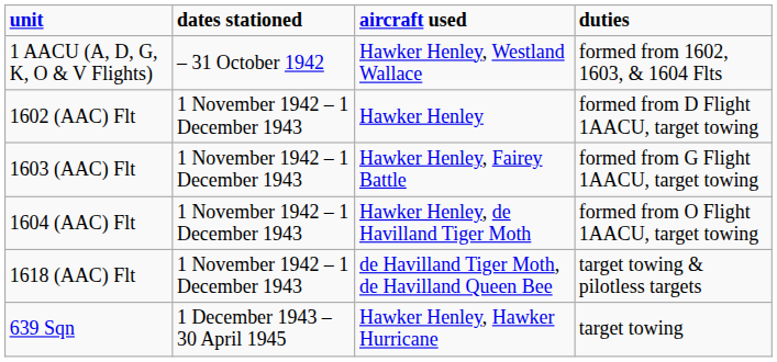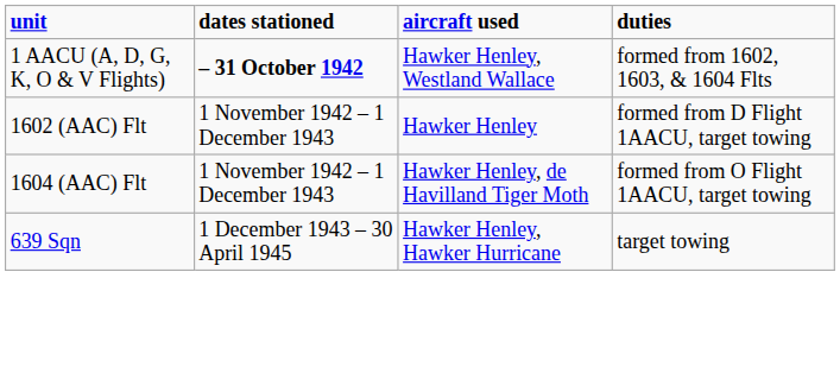1 AACU (A, D, G, K, O & V Flights) | dates stationed: normal -> bold
- row: 1603 (AAC) Flt | 1 November 1942 – 1 December 1943 | Hawker Henley, Fairey Battle | formed from G Flight 1AACU, target towing
- row: 1618 (AAC) Flt | 1 November 1942 – 1 December 1943 | de Havilland Tiger Moth, de Havilland Queen Bee | target towing & pilotless targets
